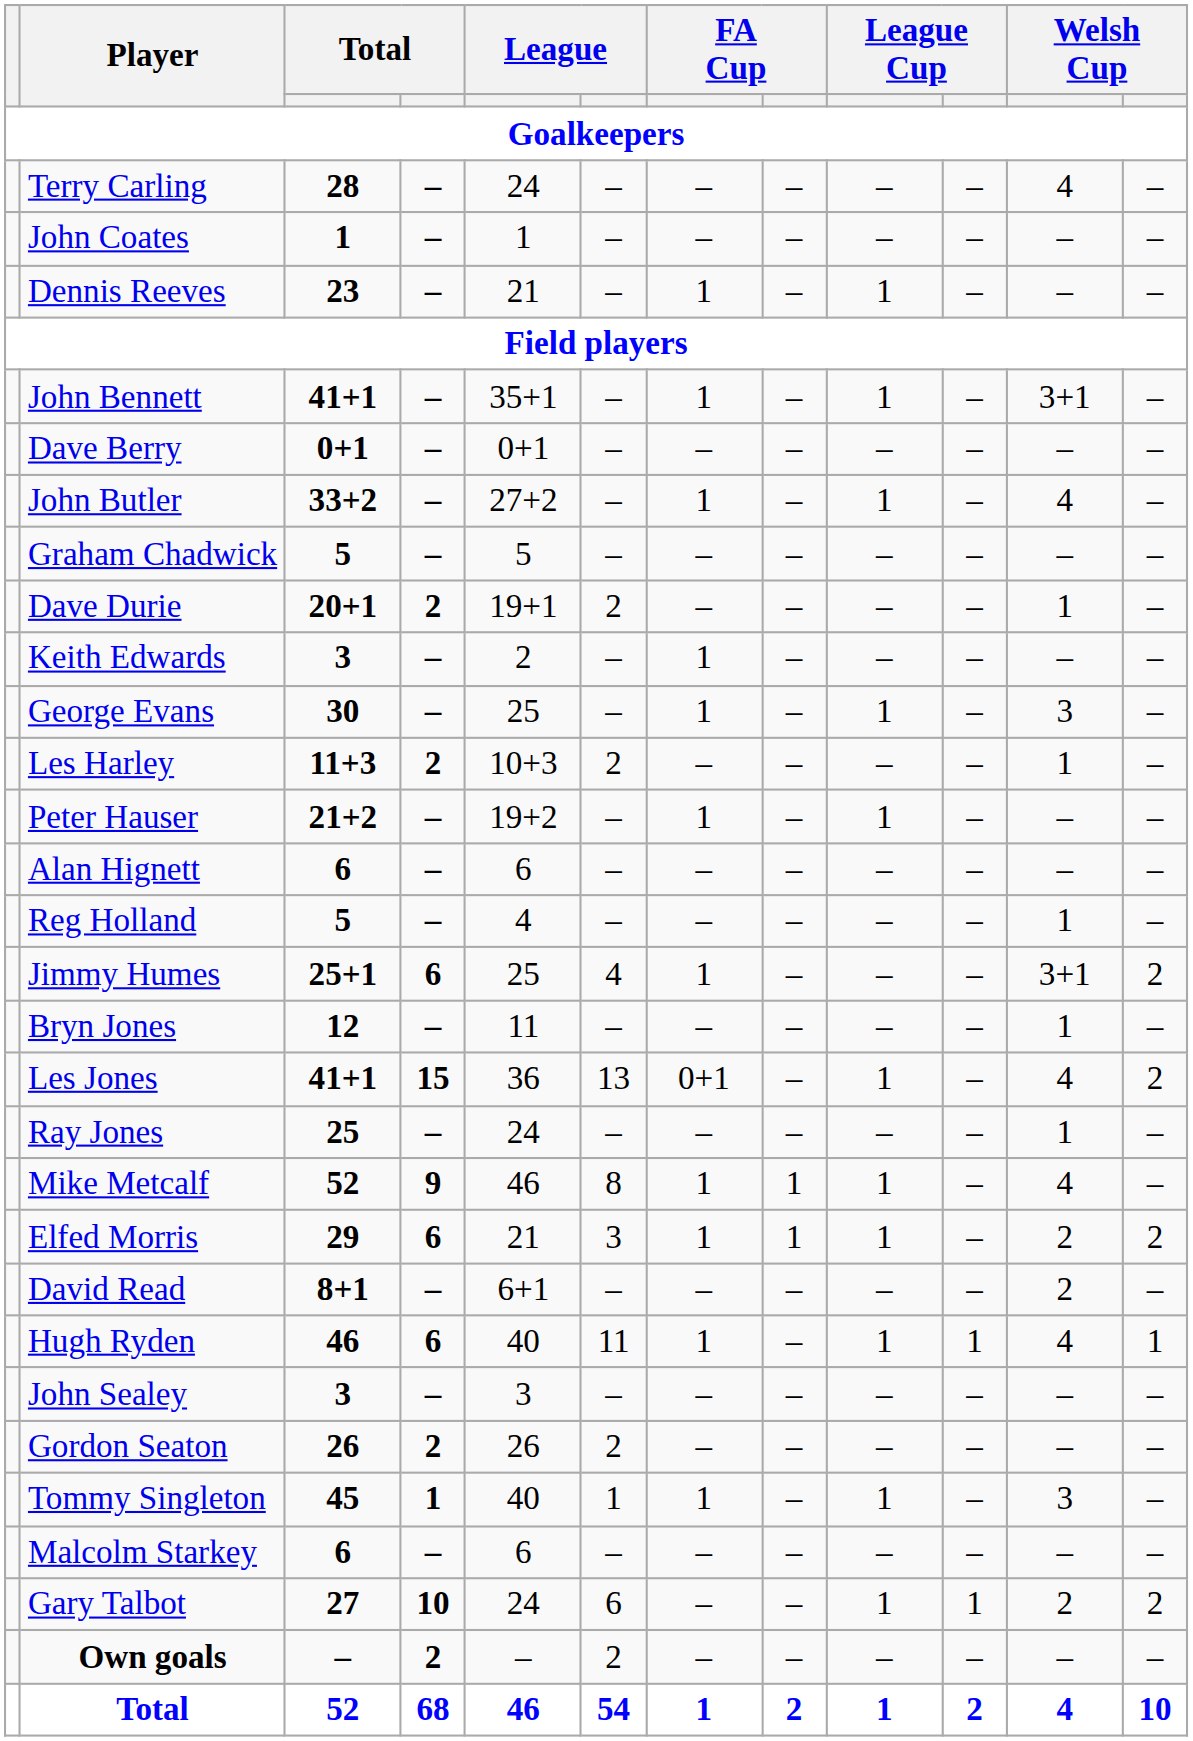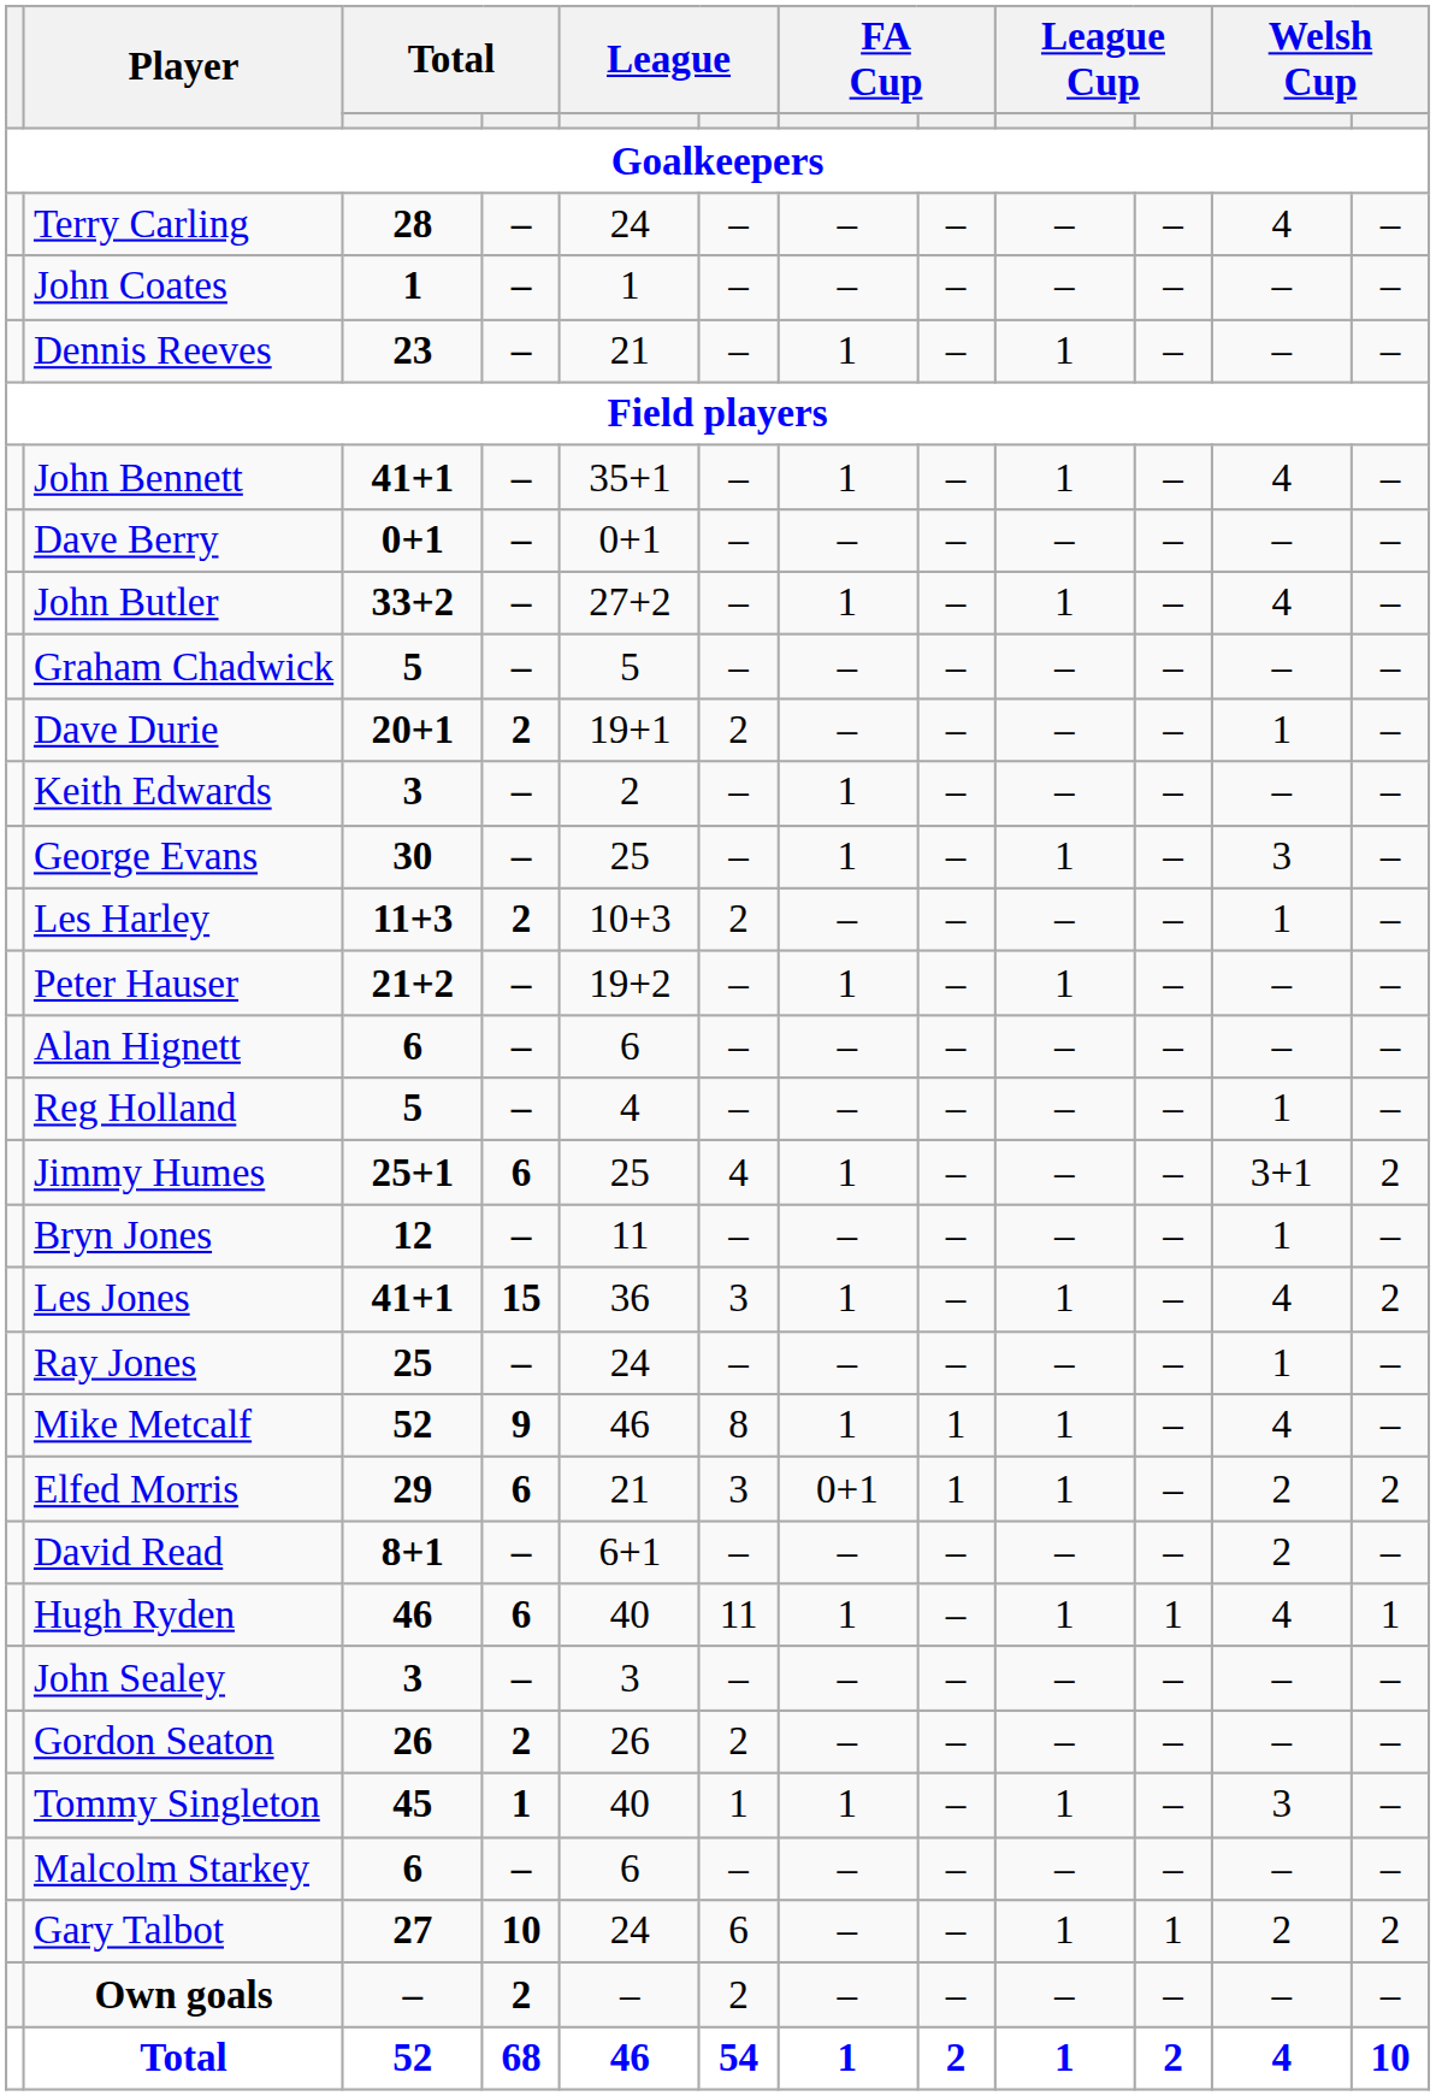John Bennett | column 11: 3+1 -> 4
Les Jones | column 6: 13 -> 3
Les Jones | column 7: 0+1 -> 1
Elfed Morris | column 7: 1 -> 0+1
